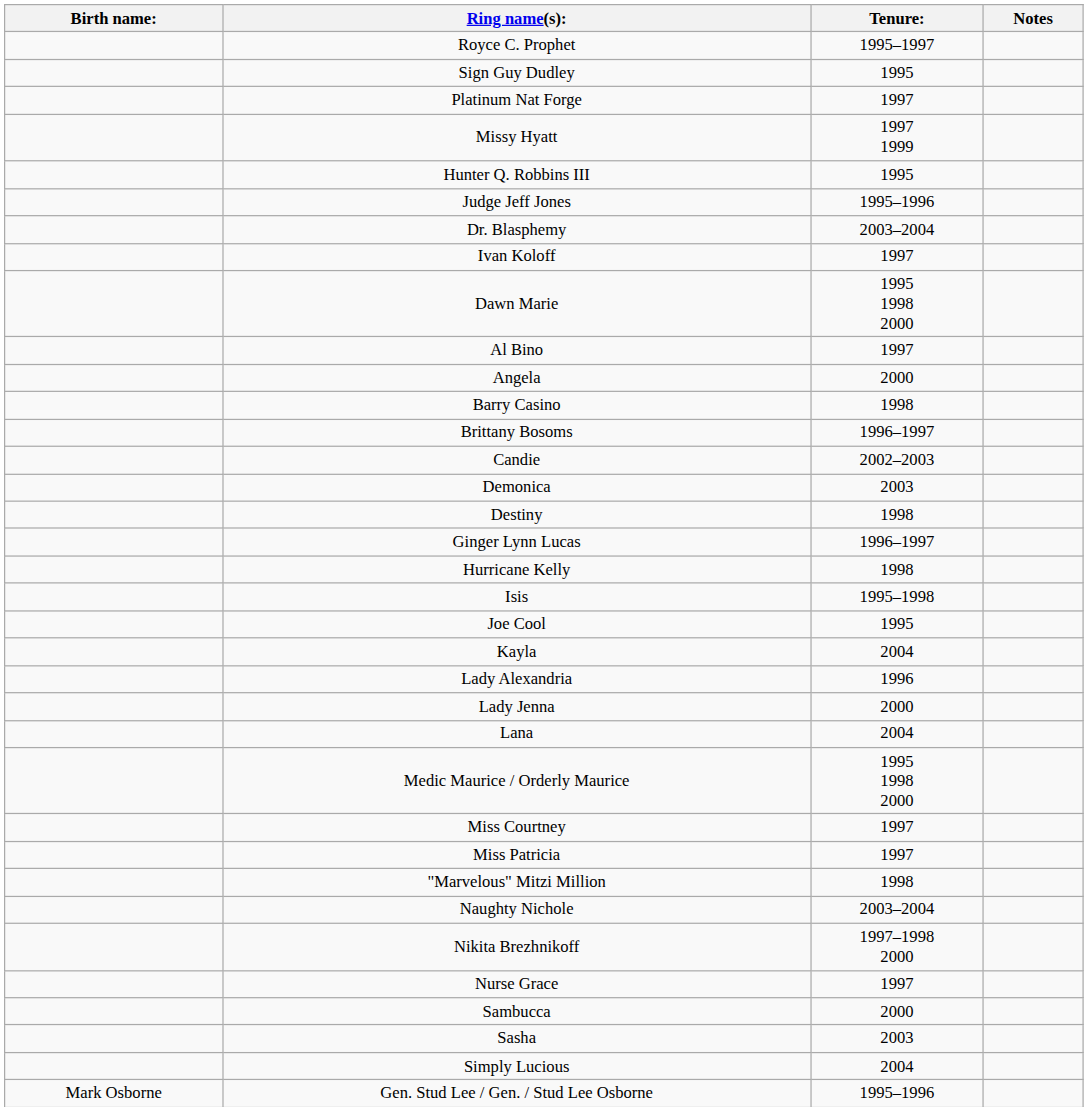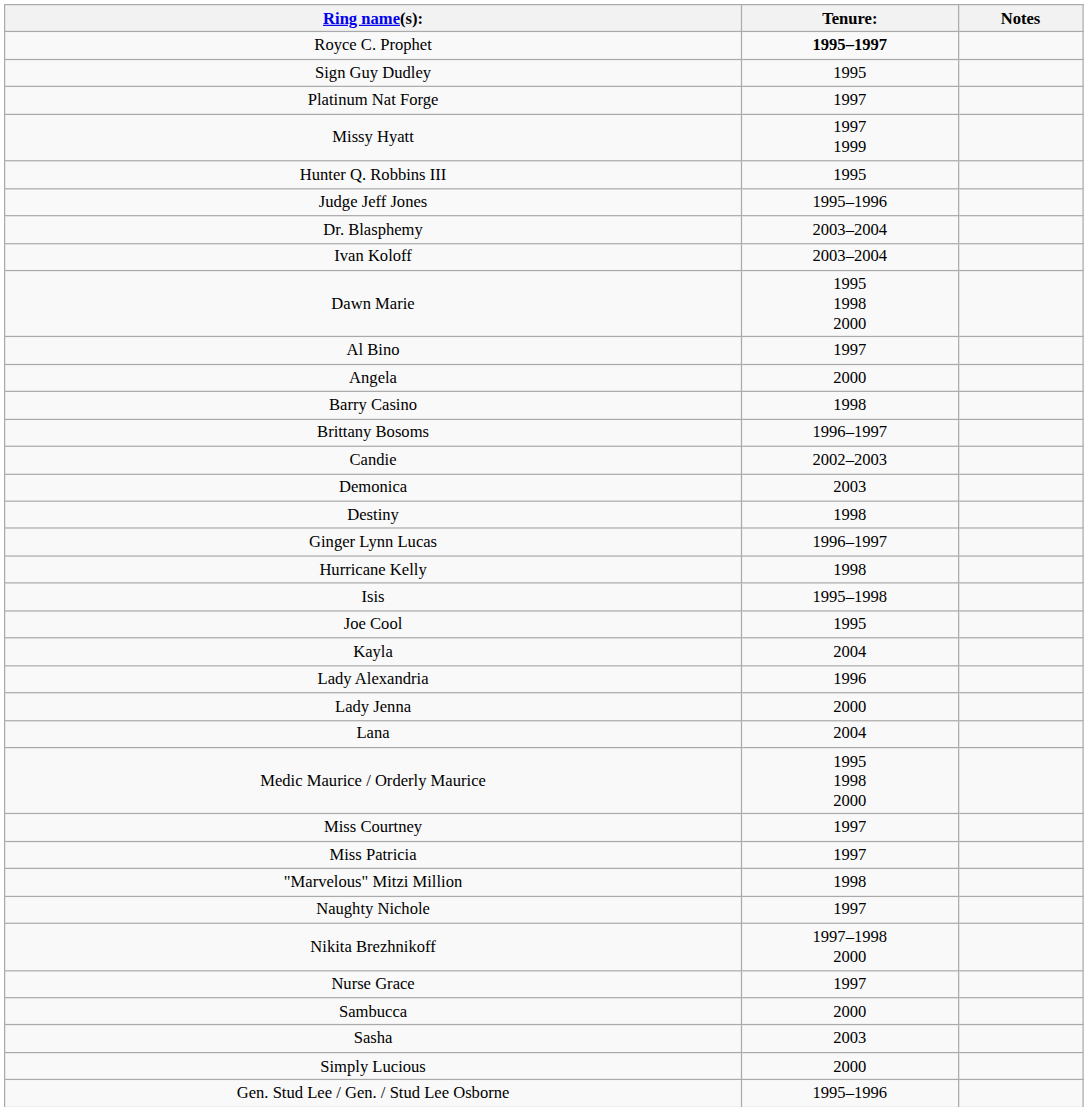- column: Birth name: | Mark Osborne
Royce C. Prophet | Tenure:: normal -> bold
Ivan Koloff | Tenure:: 1997 -> 2003–2004
Naughty Nichole | Tenure:: 2003–2004 -> 1997
Simply Lucious | Tenure:: 2004 -> 2000
